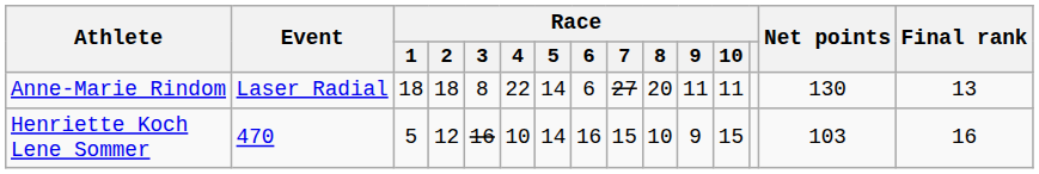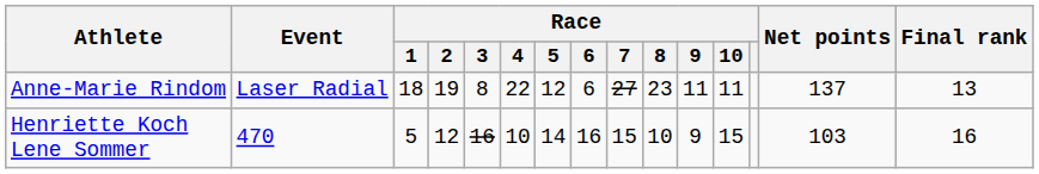Anne-Marie Rindom | Race / 2: 18 -> 19
Anne-Marie Rindom | Race / 5: 14 -> 12
Anne-Marie Rindom | Race / 8: 20 -> 23
Anne-Marie Rindom | Net points: 130 -> 137
